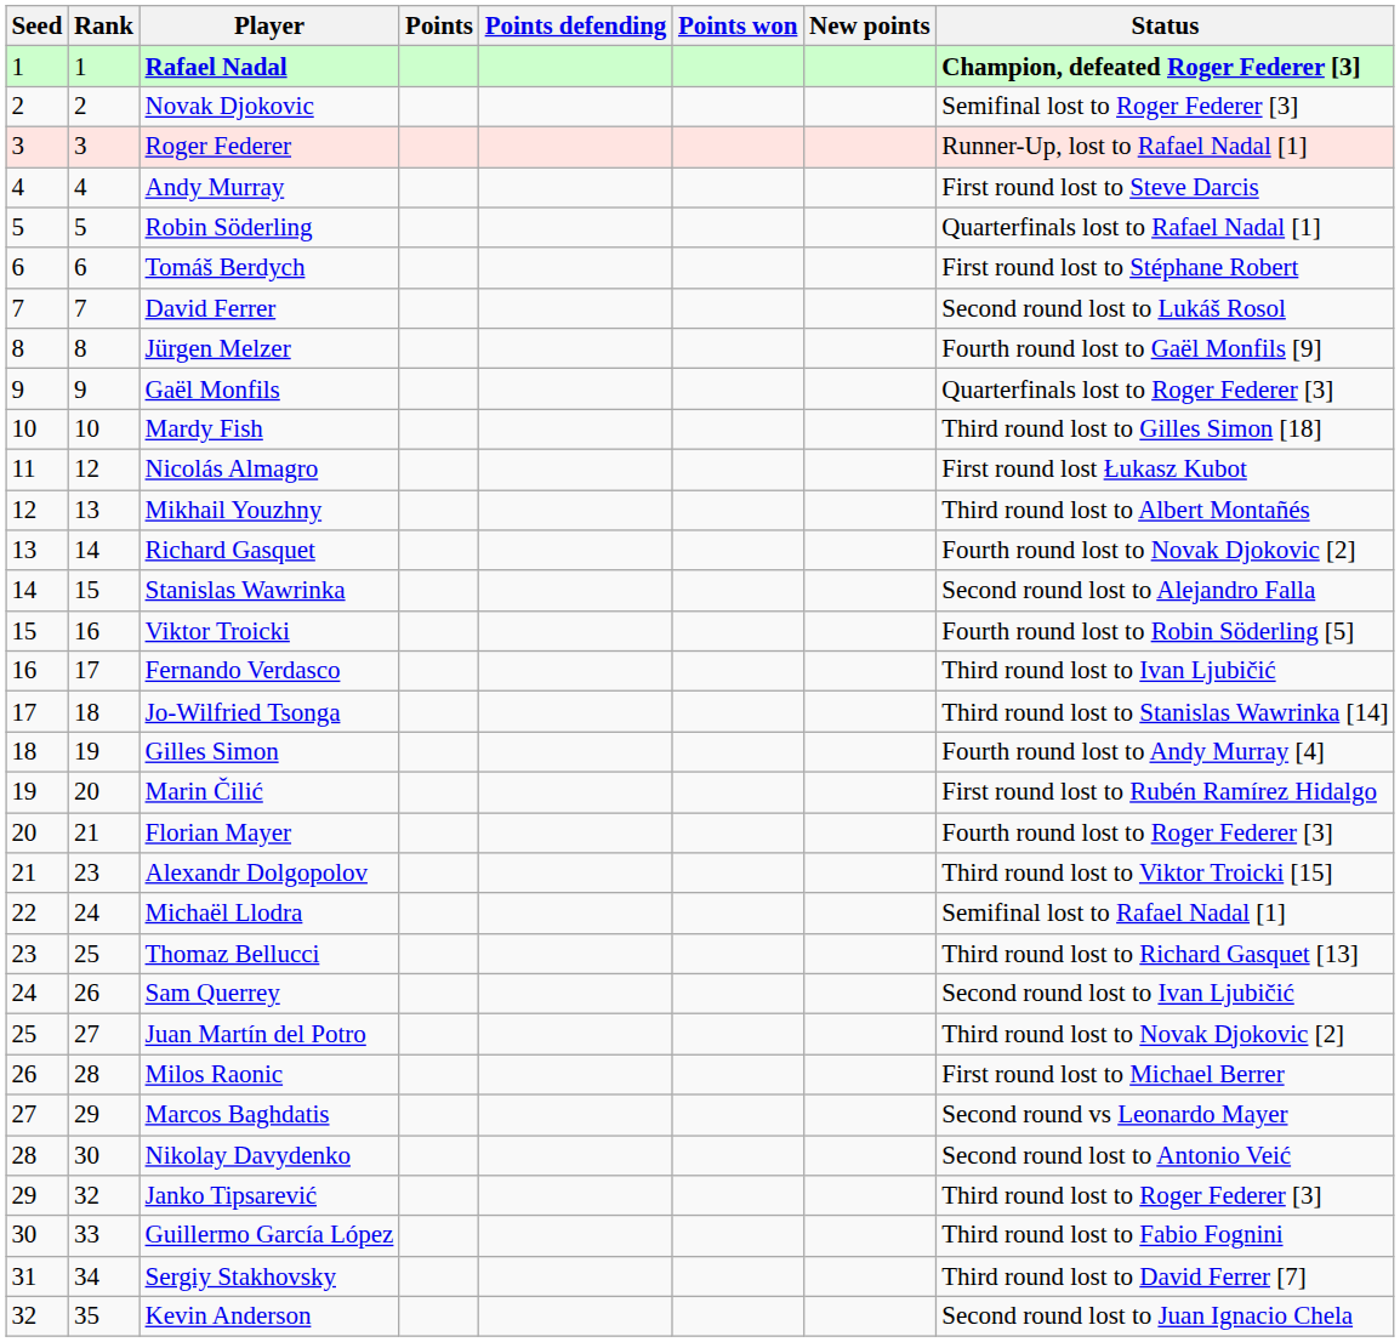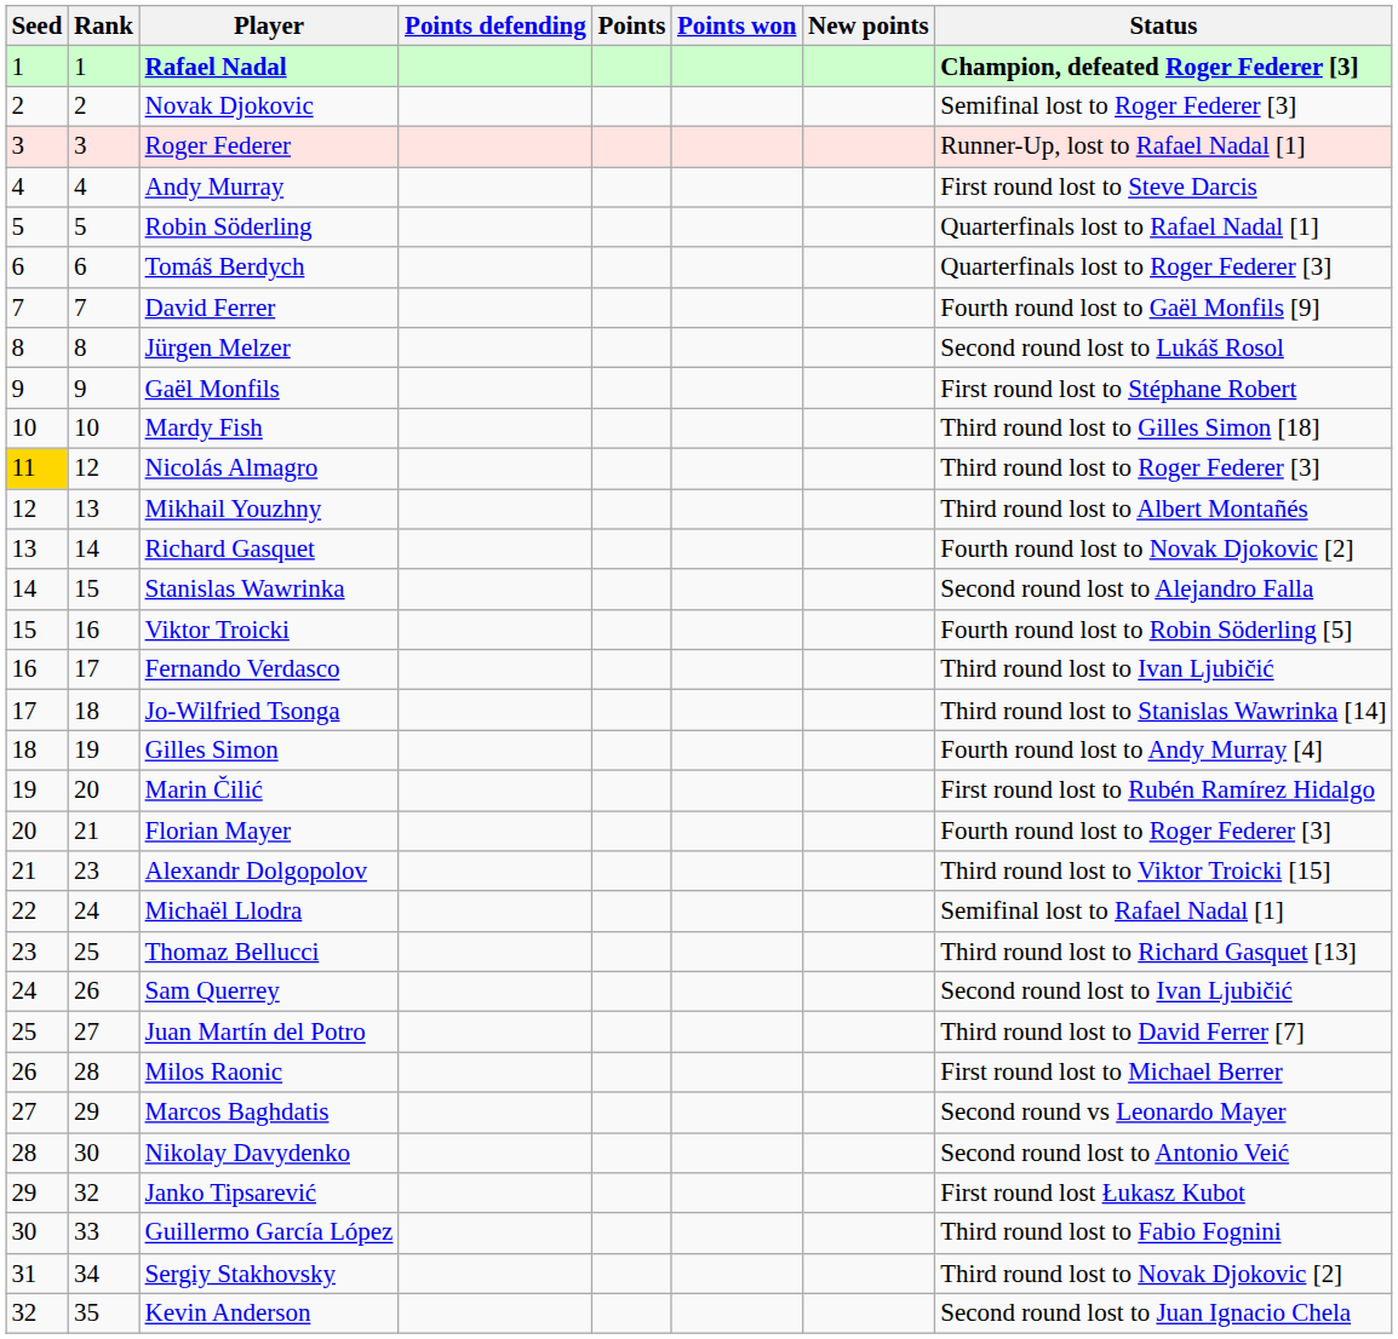columns swapped: Points <-> Points defending
Tomáš Berdych | Status: First round lost to Stéphane Robert -> Quarterfinals lost to Roger Federer [3]
David Ferrer | Status: Second round lost to Lukáš Rosol -> Fourth round lost to Gaël Monfils [9]
Jürgen Melzer | Status: Fourth round lost to Gaël Monfils [9] -> Second round lost to Lukáš Rosol
Gaël Monfils | Status: Quarterfinals lost to Roger Federer [3] -> First round lost to Stéphane Robert
Nicolás Almagro | Seed: no background -> gold background
Nicolás Almagro | Status: First round lost Łukasz Kubot -> Third round lost to Roger Federer [3]
Juan Martín del Potro | Status: Third round lost to Novak Djokovic [2] -> Third round lost to David Ferrer [7]
Janko Tipsarević | Status: Third round lost to Roger Federer [3] -> First round lost Łukasz Kubot
Sergiy Stakhovsky | Status: Third round lost to David Ferrer [7] -> Third round lost to Novak Djokovic [2]
